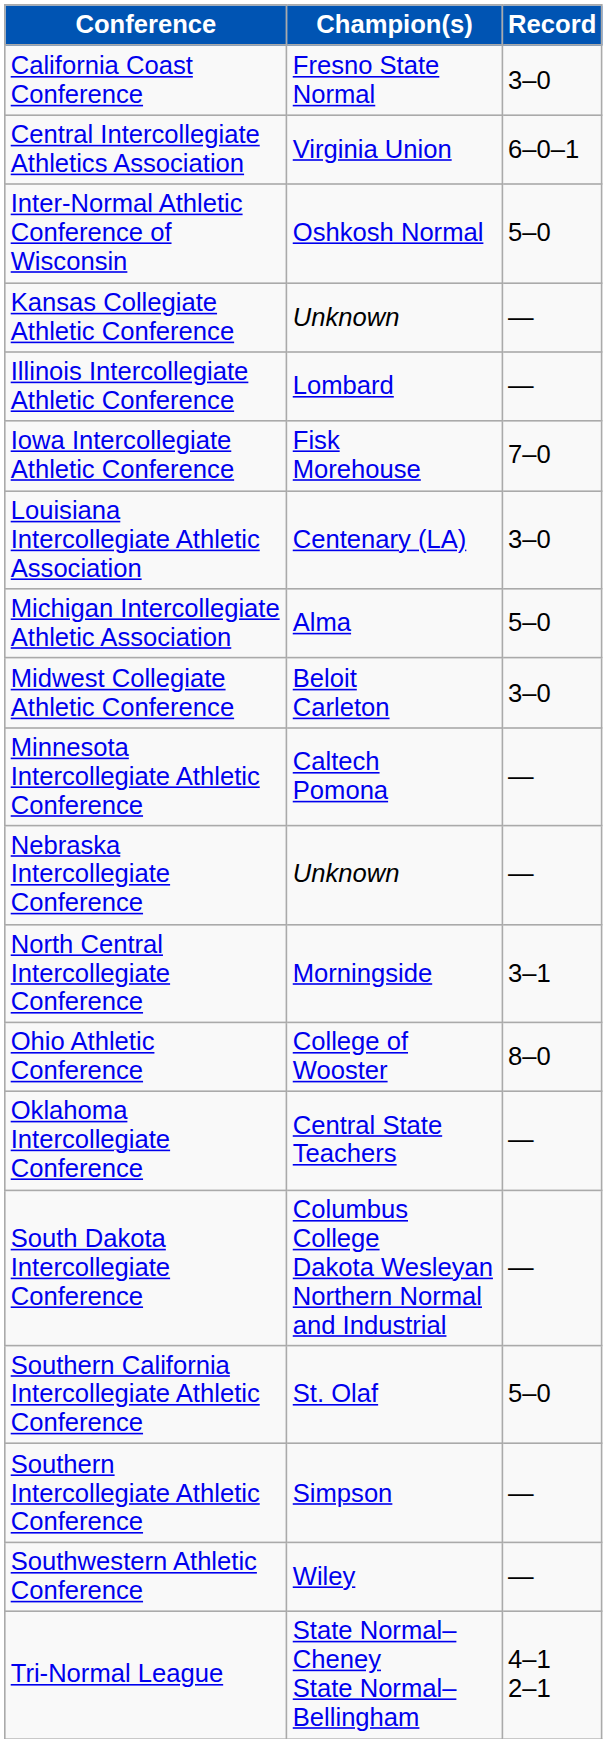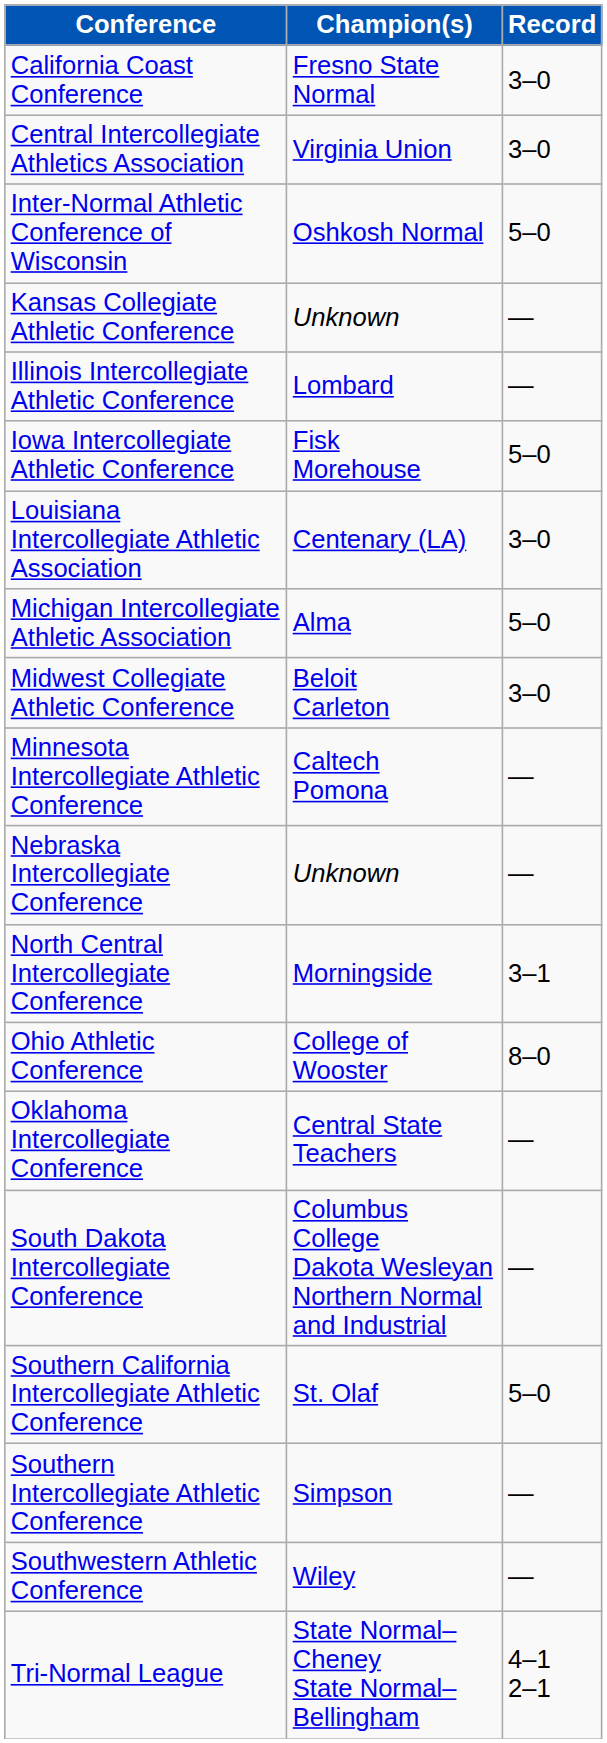Central Intercollegiate Athletics Association | Record: 6–0–1 -> 3–0
Iowa Intercollegiate Athletic Conference | Record: 7–0 -> 5–0
